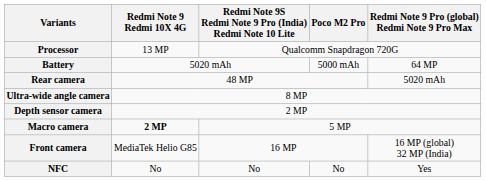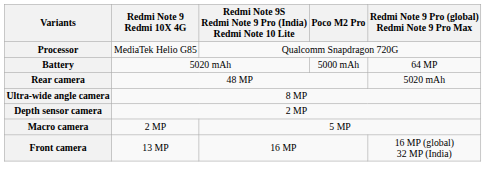Processor | Redmi Note 9 Redmi 10X 4G: 13 MP -> MediaTek Helio G85
Macro camera | Redmi Note 9 Redmi 10X 4G: bold -> normal
Front camera | Redmi Note 9 Redmi 10X 4G: MediaTek Helio G85 -> 13 MP
- row: NFC | No | No | No | Yes
